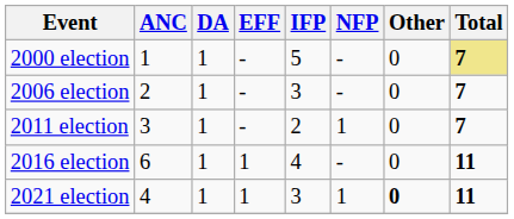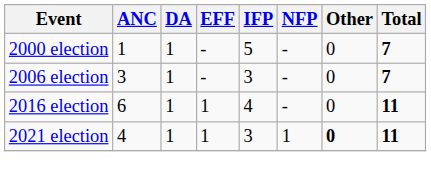2000 election | Total: khaki background -> no background
2006 election | ANC: 2 -> 3
- row: 2011 election | 3 | 1 | - | 2 | 1 | 0 | 7
